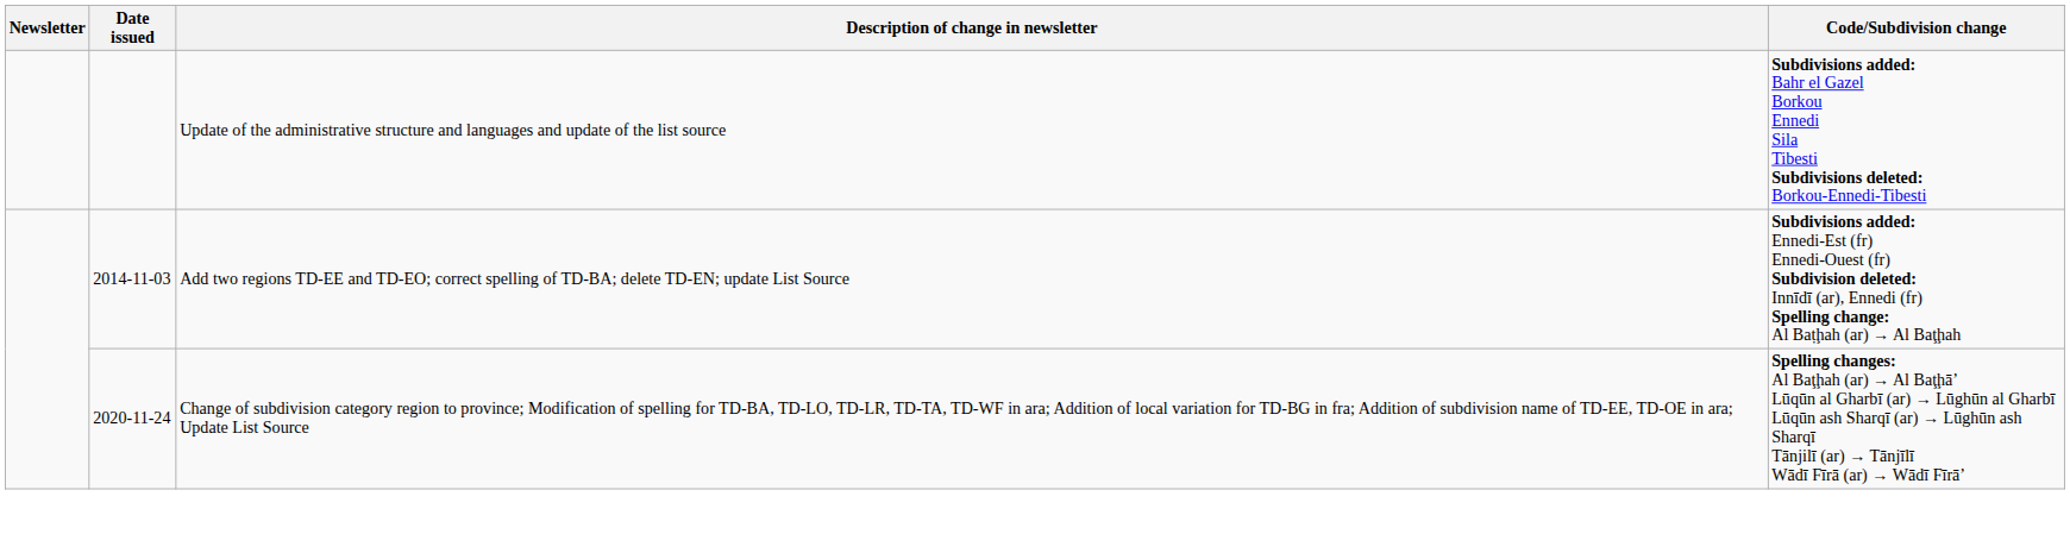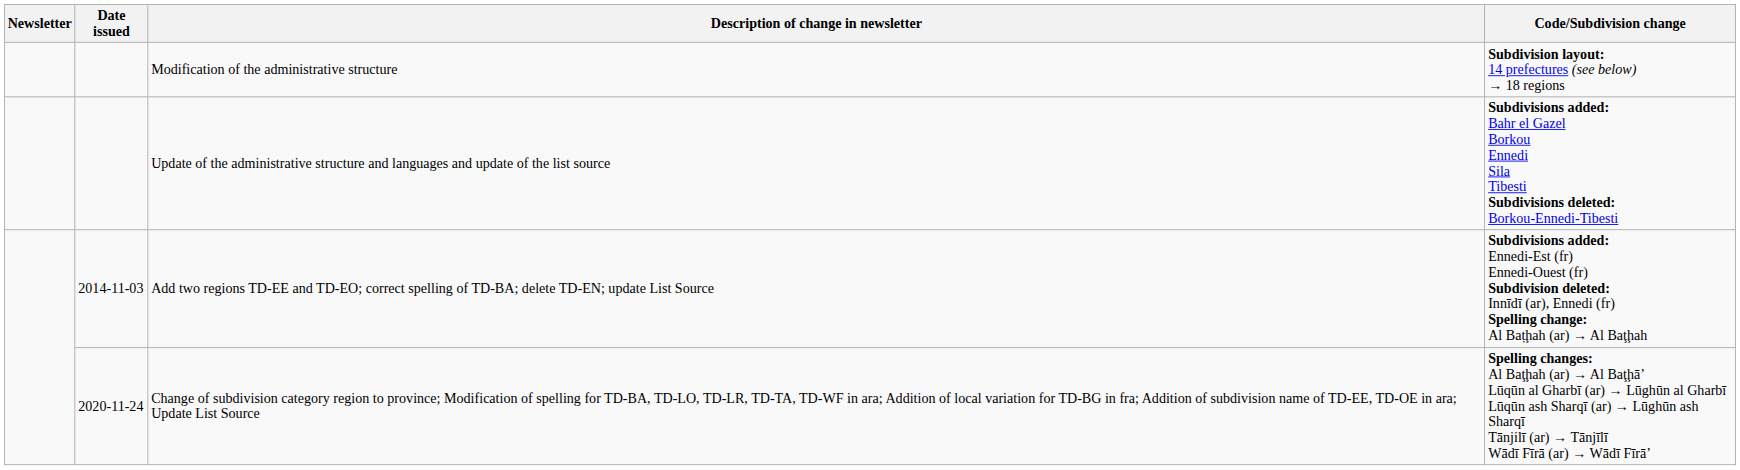+ row: Modification of the administrative structure | Subdivision layout: 14 prefectures (see below) → 18 regions
